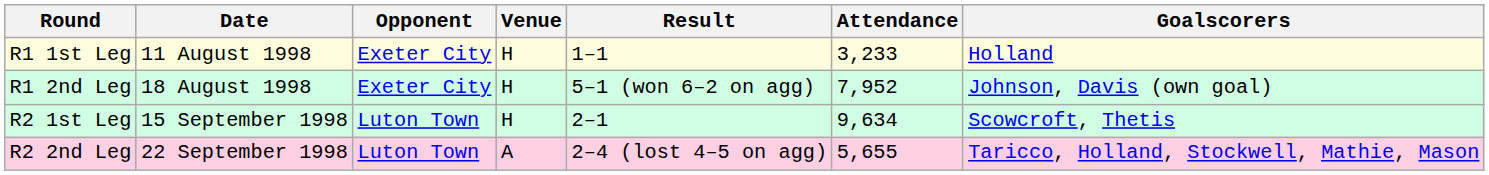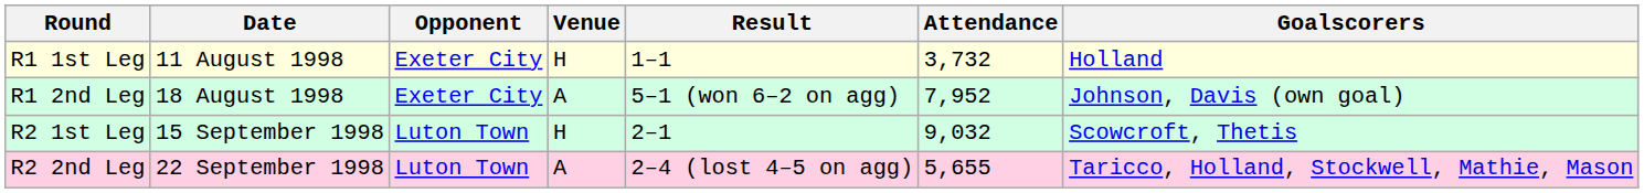R1 1st Leg | Attendance: 3,233 -> 3,732
R1 2nd Leg | Venue: H -> A
R2 1st Leg | Attendance: 9,634 -> 9,032
